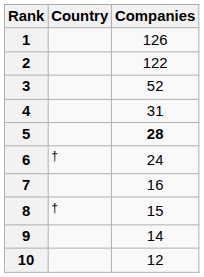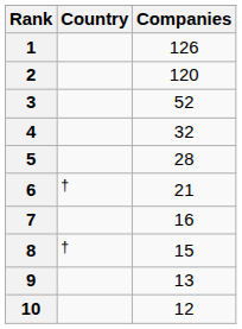2 | Companies: 122 -> 120
4 | Companies: 31 -> 32
5 | Companies: bold -> normal
6 | Companies: 24 -> 21
9 | Companies: 14 -> 13
